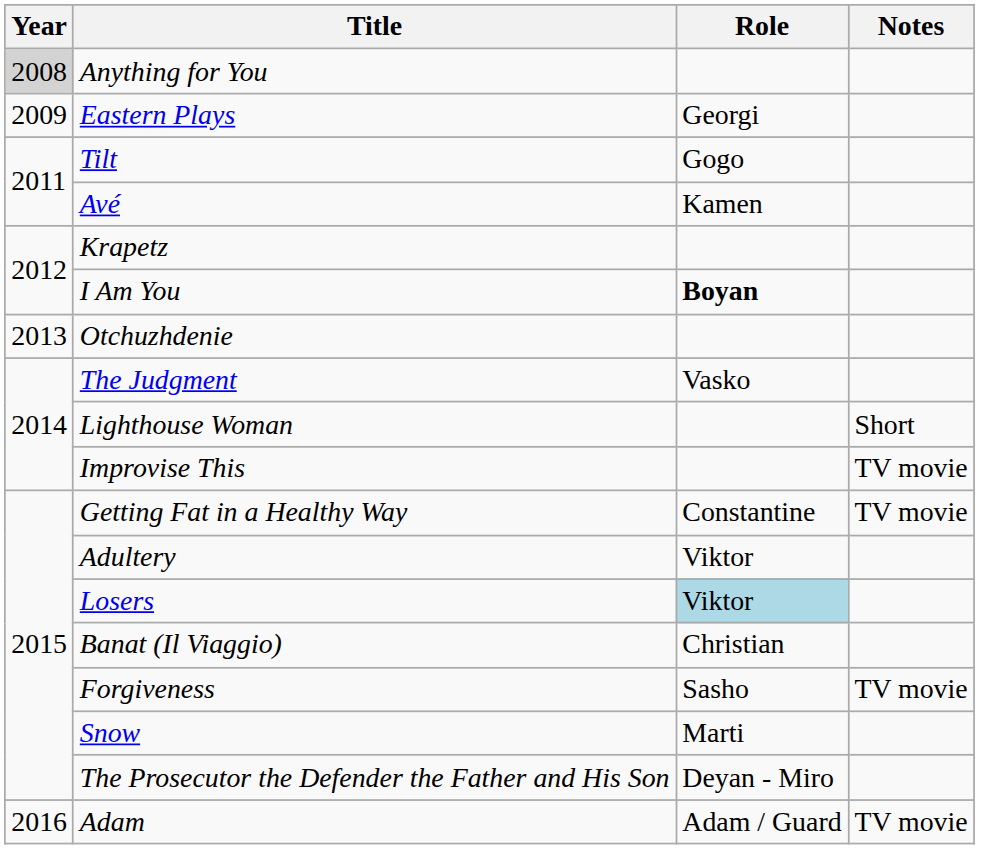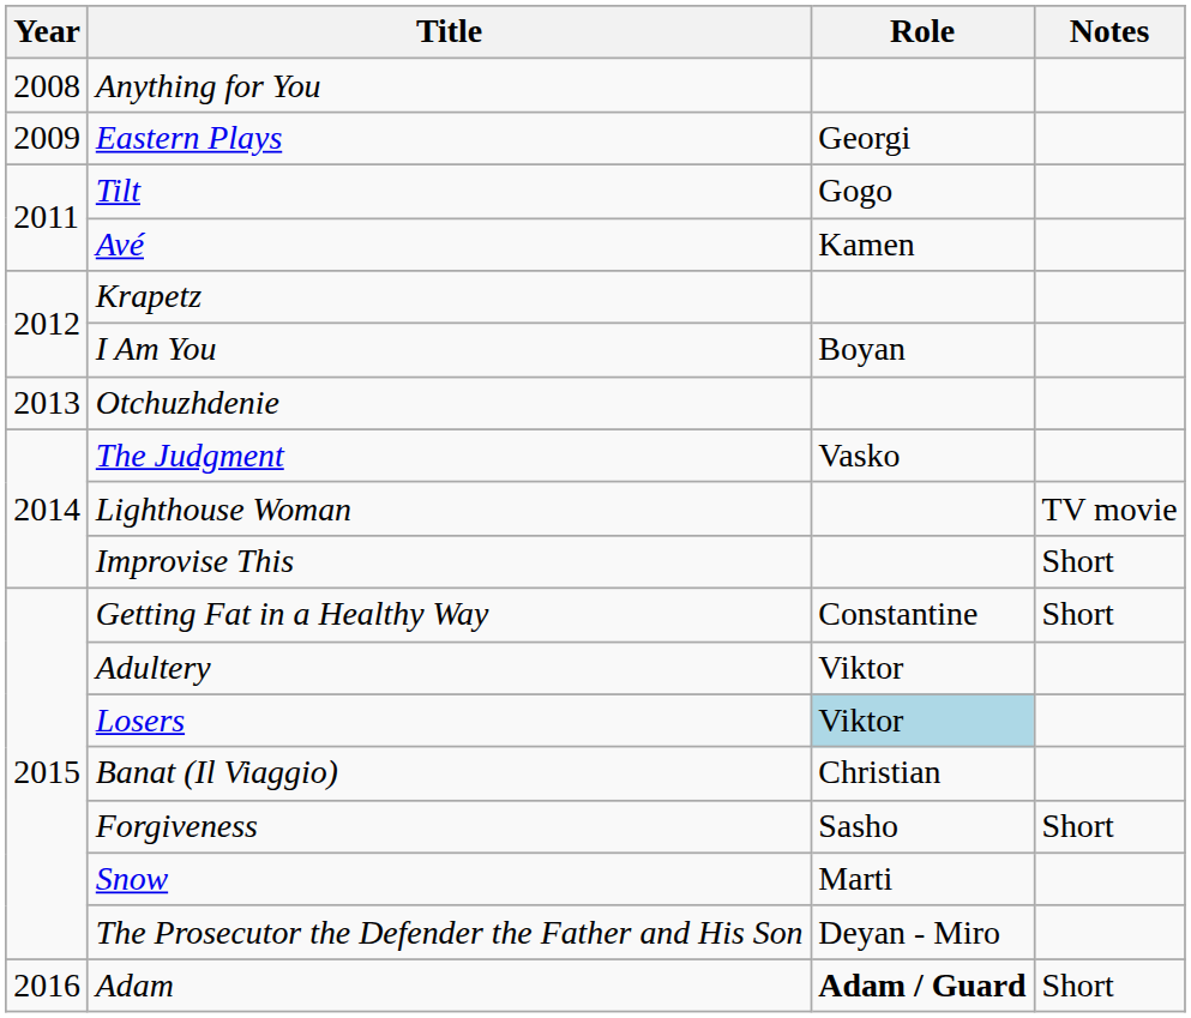Anything for You | Year: lightgrey background -> no background
I Am You | Role: bold -> normal
Lighthouse Woman | Notes: Short -> TV movie
Improvise This | Notes: TV movie -> Short
Getting Fat in a Healthy Way | Notes: TV movie -> Short
Forgiveness | Notes: TV movie -> Short
Adam | Role: normal -> bold
Adam | Notes: TV movie -> Short
